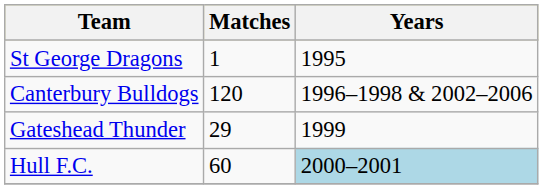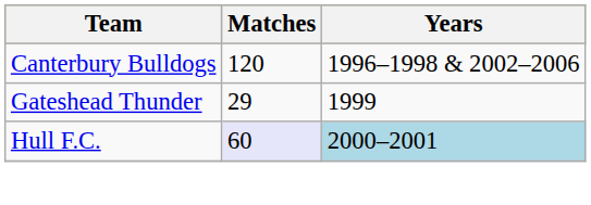- row: St George Dragons | 1 | 1995
Hull F.C. | Matches: no background -> lavender background
